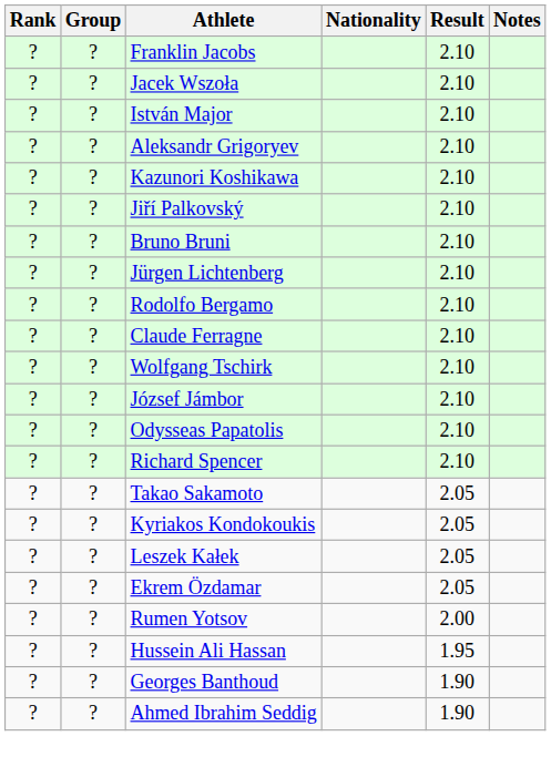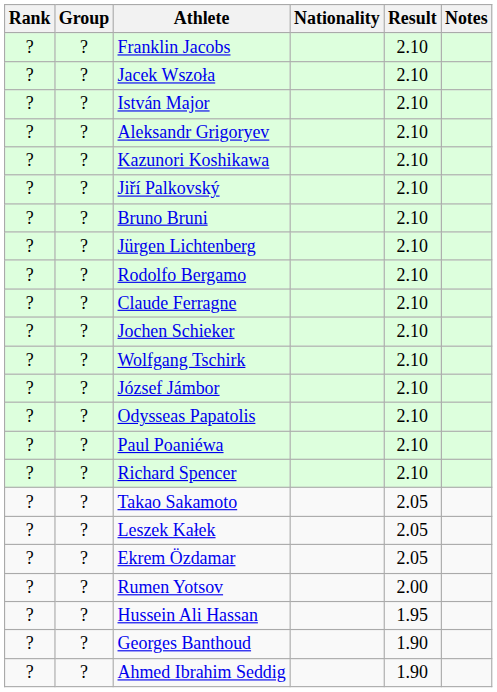+ row: ? | ? | Jochen Schieker | 2.10
+ row: ? | ? | Paul Poaniéwa | 2.10
- row: ? | ? | Kyriakos Kondokoukis | 2.05
